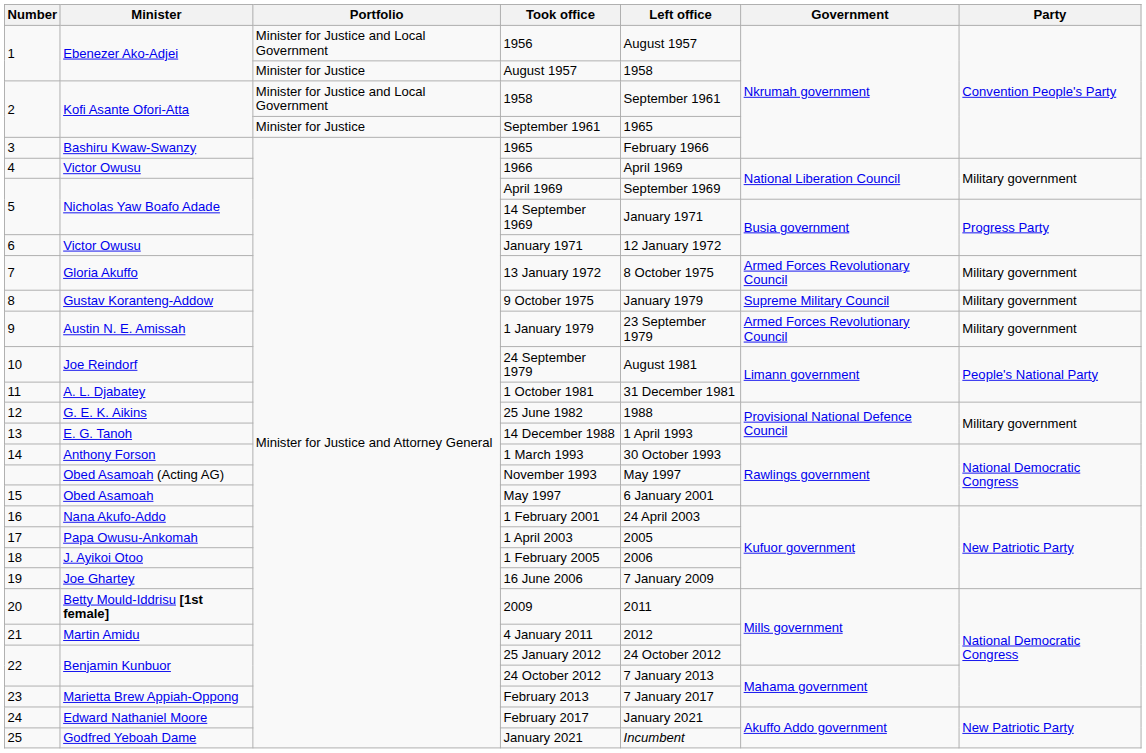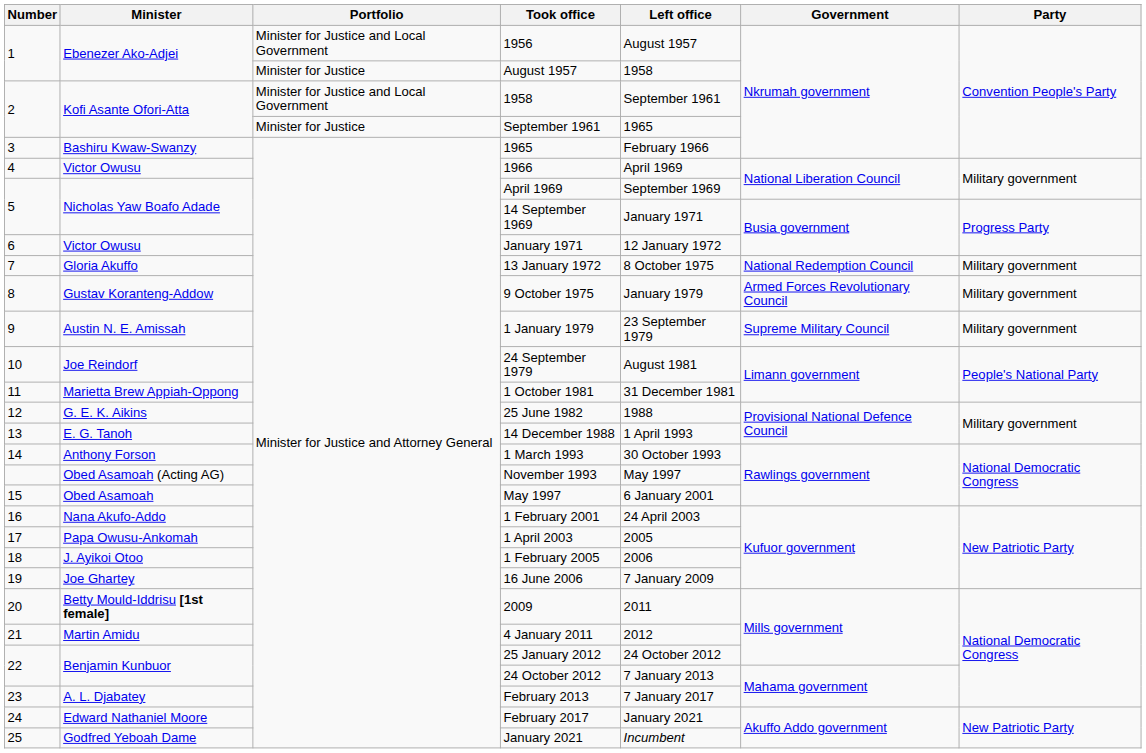13 January 1972 | Government: Armed Forces Revolutionary Council -> National Redemption Council
9 October 1975 | Government: Supreme Military Council -> Armed Forces Revolutionary Council
1 January 1979 | Government: Armed Forces Revolutionary Council -> Supreme Military Council
1 October 1981 | Minister: A. L. Djabatey -> Marietta Brew Appiah-Oppong
February 2013 | Minister: Marietta Brew Appiah-Oppong -> A. L. Djabatey
